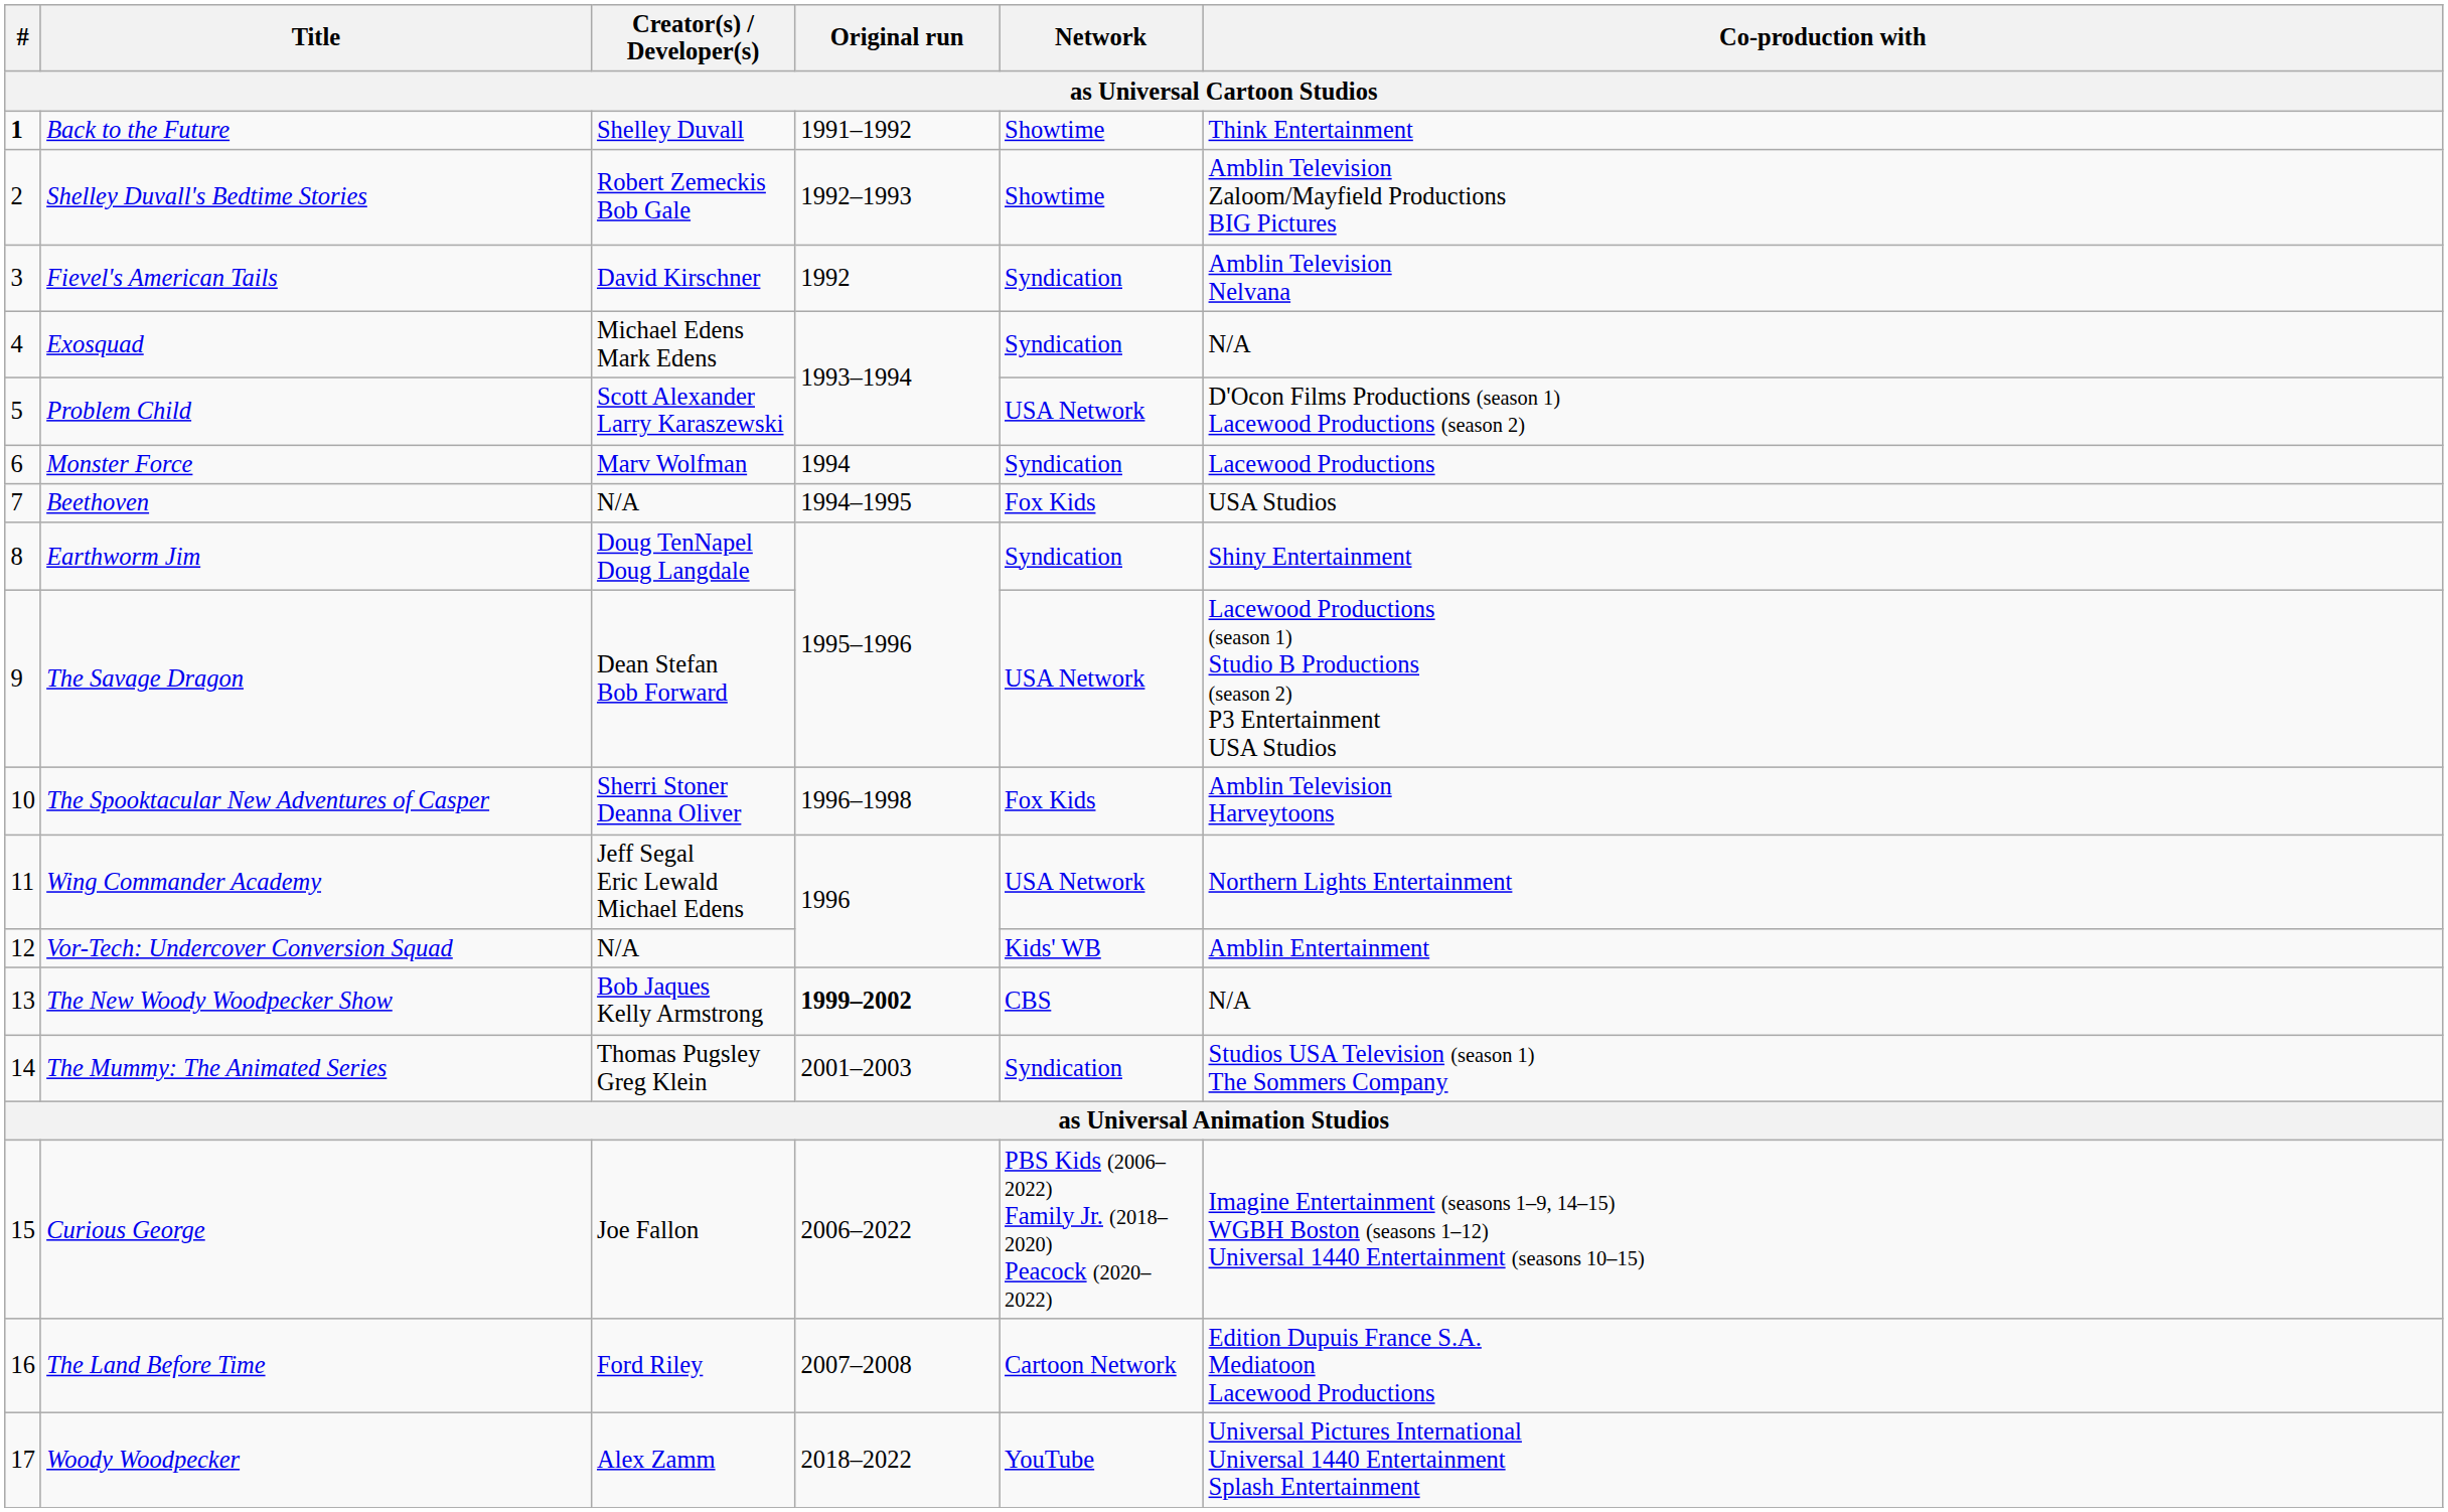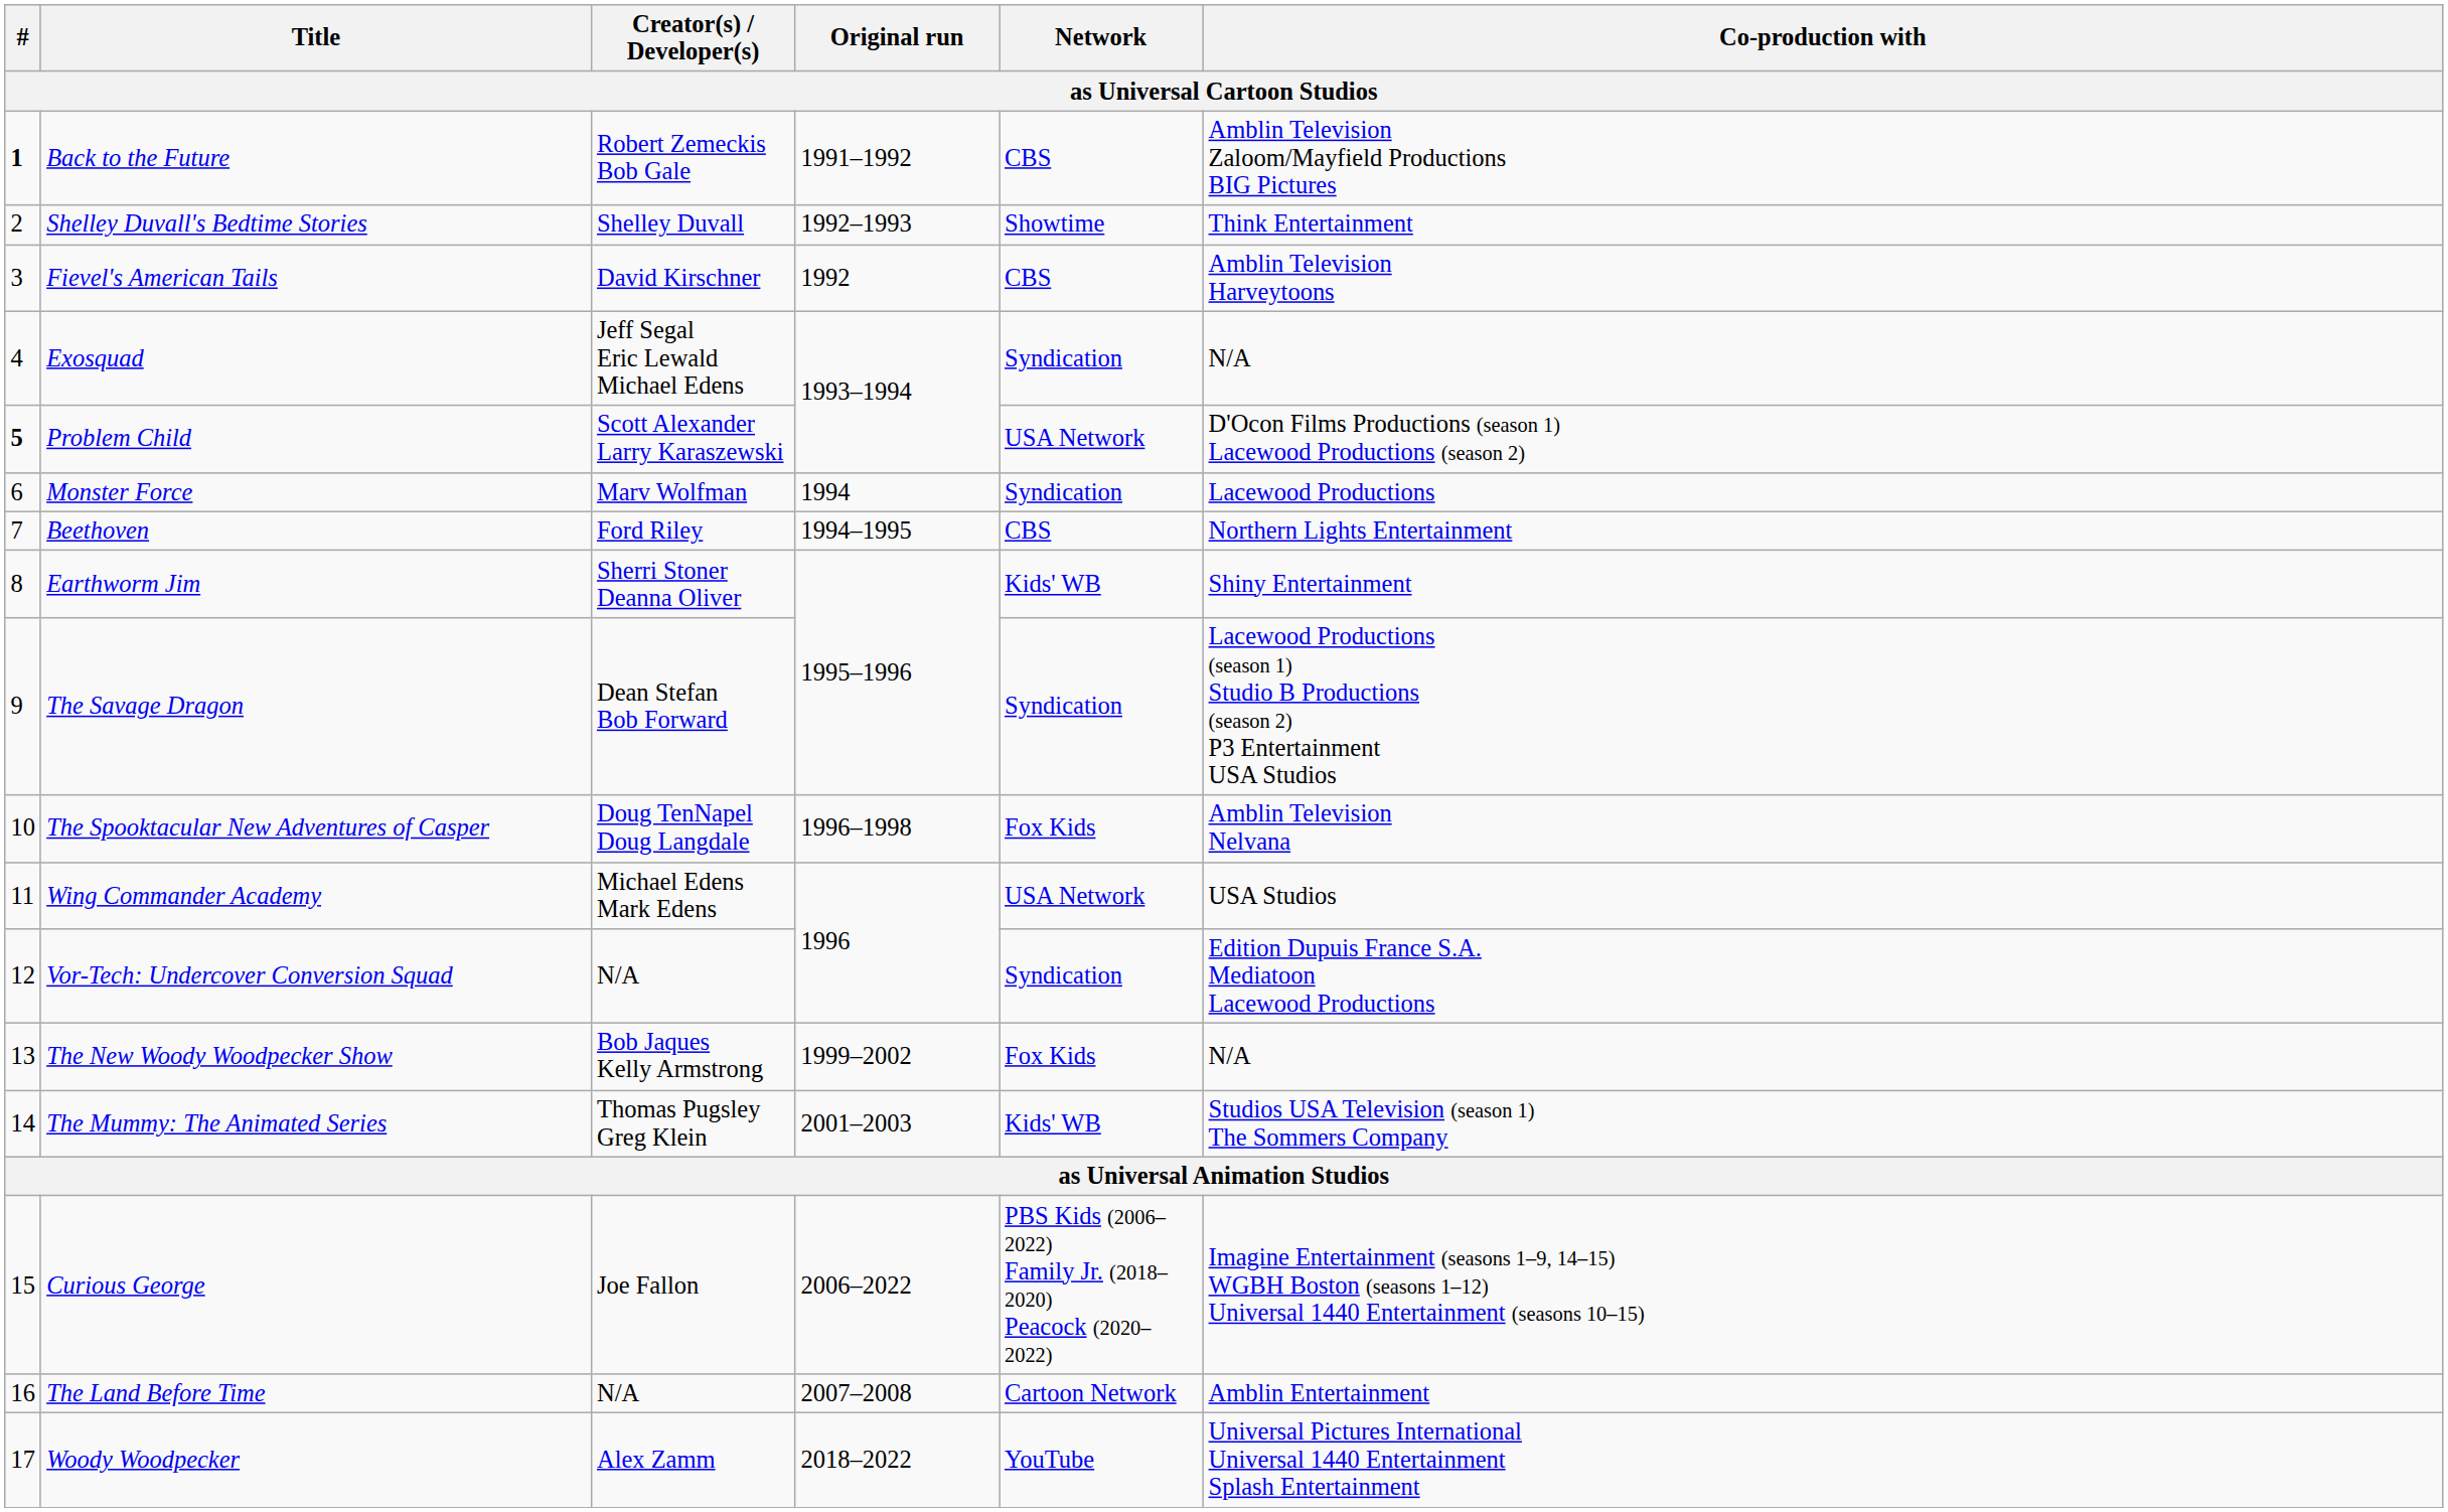Back to the Future | Creator(s) / Developer(s): Shelley Duvall -> Robert Zemeckis Bob Gale
Back to the Future | Network: Showtime -> CBS
Back to the Future | Co-production with: Think Entertainment -> Amblin Television Zaloom/Mayfield Productions BIG Pictures
Shelley Duvall's Bedtime Stories | Creator(s) / Developer(s): Robert Zemeckis Bob Gale -> Shelley Duvall
Shelley Duvall's Bedtime Stories | Co-production with: Amblin Television Zaloom/Mayfield Productions BIG Pictures -> Think Entertainment
Fievel's American Tails | Network: Syndication -> CBS
Fievel's American Tails | Co-production with: Amblin Television Nelvana -> Amblin Television Harveytoons
Exosquad | Creator(s) / Developer(s): Michael Edens Mark Edens -> Jeff Segal Eric Lewald Michael Edens
Problem Child | #: normal -> bold
Beethoven | Creator(s) / Developer(s): N/A -> Ford Riley
Beethoven | Network: Fox Kids -> CBS
Beethoven | Co-production with: USA Studios -> Northern Lights Entertainment
Earthworm Jim | Creator(s) / Developer(s): Doug TenNapel Doug Langdale -> Sherri Stoner Deanna Oliver
Earthworm Jim | Network: Syndication -> Kids' WB
The Savage Dragon | Network: USA Network -> Syndication
The Spooktacular New Adventures of Casper | Creator(s) / Developer(s): Sherri Stoner Deanna Oliver -> Doug TenNapel Doug Langdale
The Spooktacular New Adventures of Casper | Co-production with: Amblin Television Harveytoons -> Amblin Television Nelvana
Wing Commander Academy | Creator(s) / Developer(s): Jeff Segal Eric Lewald Michael Edens -> Michael Edens Mark Edens
Wing Commander Academy | Co-production with: Northern Lights Entertainment -> USA Studios
Vor-Tech: Undercover Conversion Squad | Network: Kids' WB -> Syndication
Vor-Tech: Undercover Conversion Squad | Co-production with: Amblin Entertainment -> Edition Dupuis France S.A. Mediatoon Lacewood Productions
The New Woody Woodpecker Show | Original run: bold -> normal
The New Woody Woodpecker Show | Network: CBS -> Fox Kids
The Mummy: The Animated Series | Network: Syndication -> Kids' WB
The Land Before Time | Creator(s) / Developer(s): Ford Riley -> N/A
The Land Before Time | Co-production with: Edition Dupuis France S.A. Mediatoon Lacewood Productions -> Amblin Entertainment
